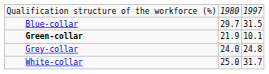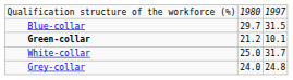Green-collar | column 2: 21.9 -> 21.2
rows swapped: White-collar <-> Grey-collar
